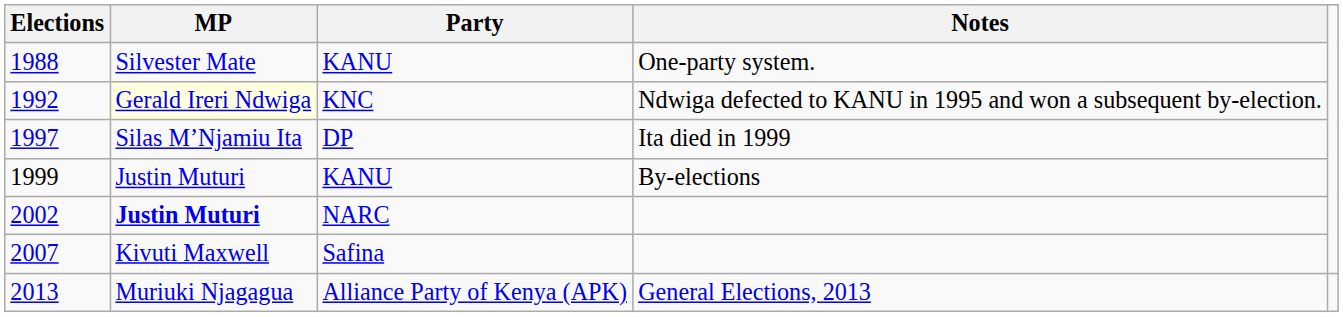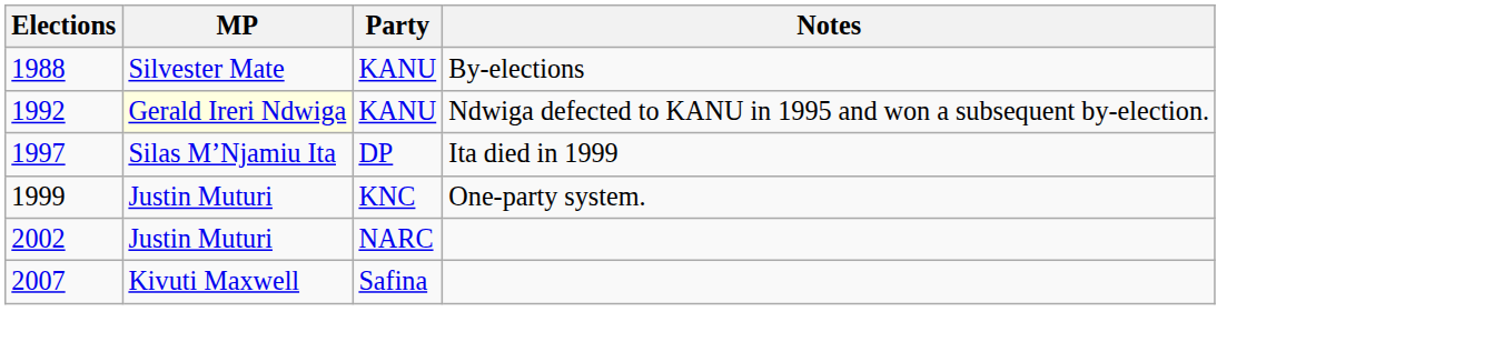1988 | Notes: One-party system. -> By-elections
1992 | Party: KNC -> KANU
1999 | Party: KANU -> KNC
1999 | Notes: By-elections -> One-party system.
2002 | MP: bold -> normal
- row: 2013 | Muriuki Njagagua | Alliance Party of Kenya (APK) | General Elections, 2013
